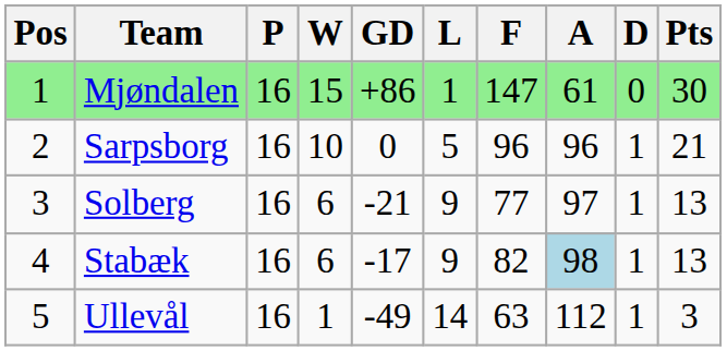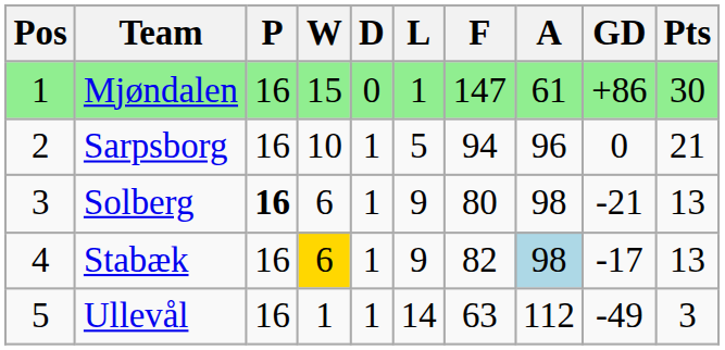columns swapped: D <-> GD
Sarpsborg | F: 96 -> 94
Solberg | P: normal -> bold
Solberg | F: 77 -> 80
Solberg | A: 97 -> 98
Stabæk | W: no background -> gold background
